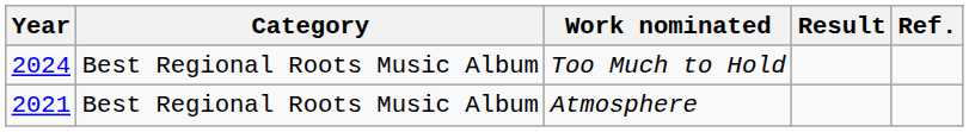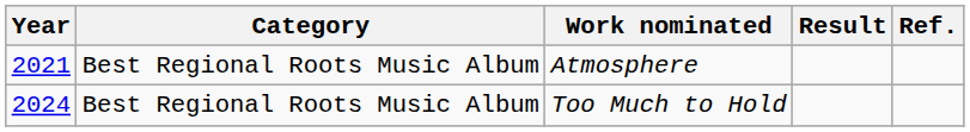rows swapped: Atmosphere <-> Too Much to Hold
